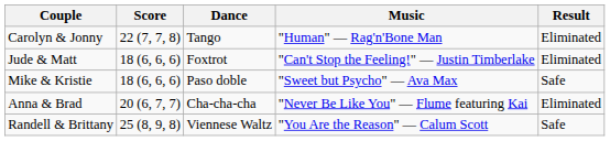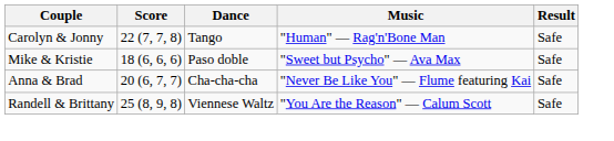Carolyn & Jonny | Result: Eliminated -> Safe
- row: Jude & Matt | 18 (6, 6, 6) | Foxtrot | "Can't Stop the Feeling!" — Justin Timberlake | Eliminated
Anna & Brad | Result: Eliminated -> Safe
